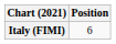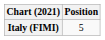Italy (FIMI) | Position: 6 -> 5
